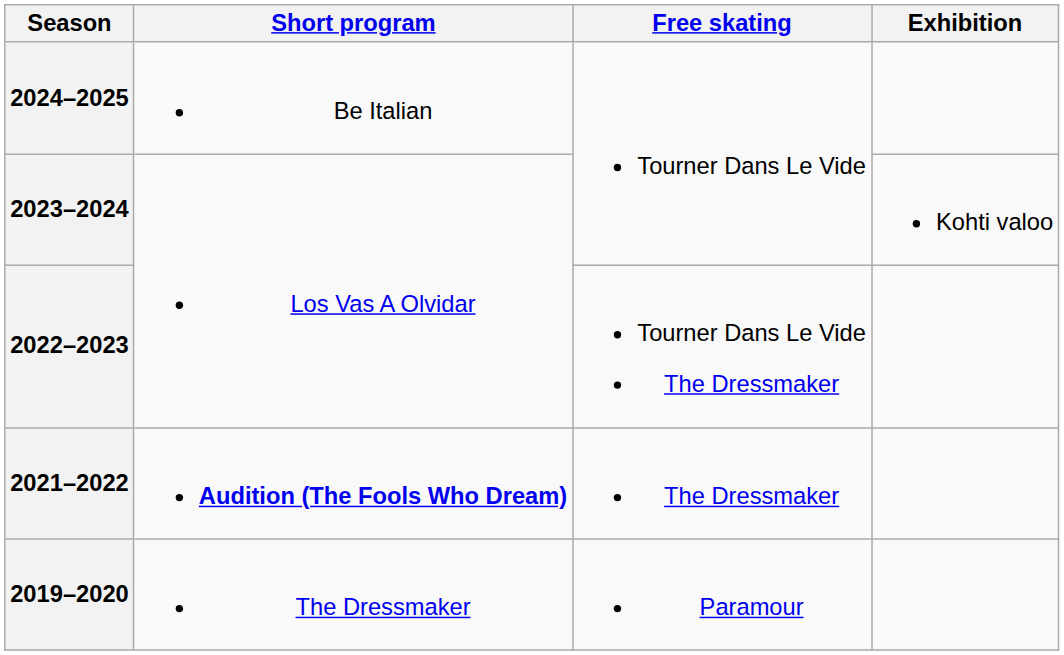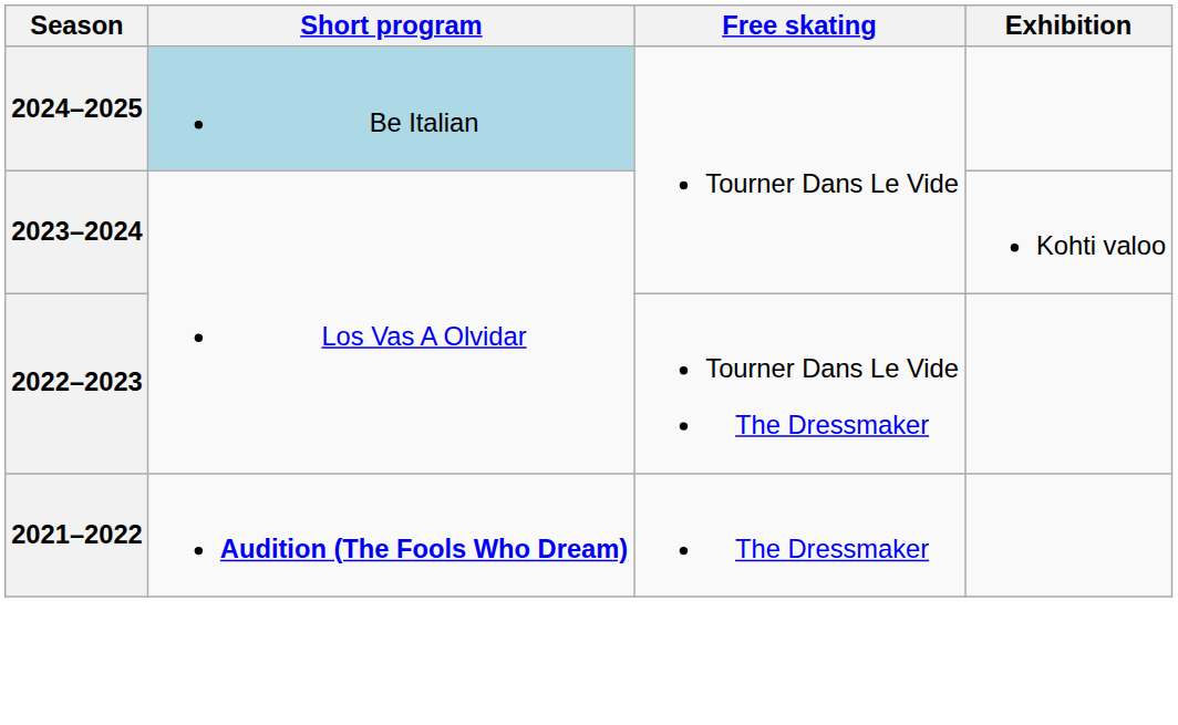2024–2025 | Short program: no background -> lightblue background
- row: 2019–2020 | The Dressmaker | Paramour
